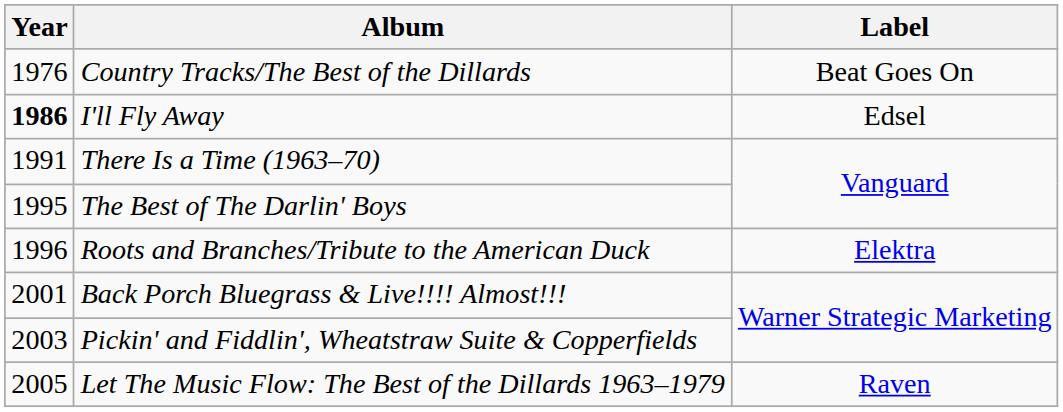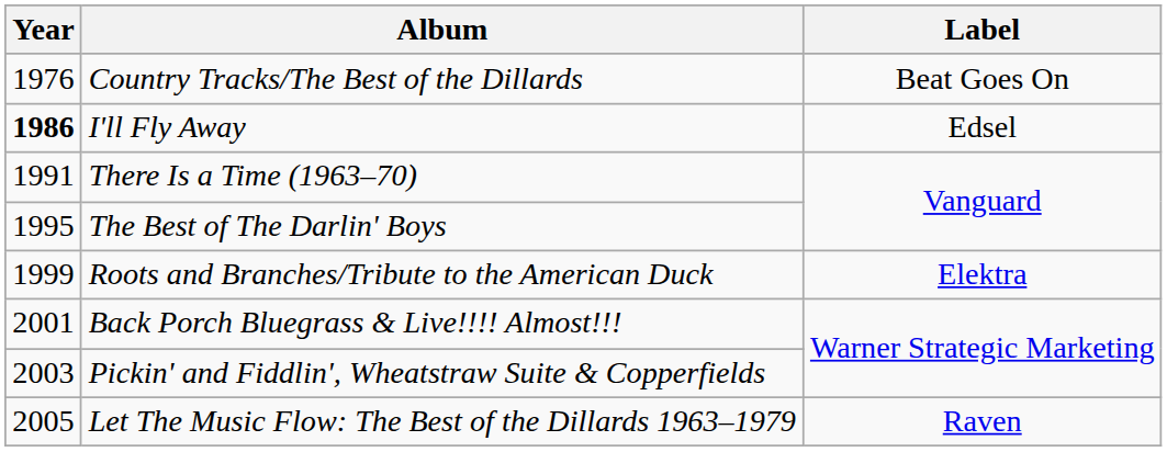Roots and Branches/Tribute to the American Duck | Year: 1996 -> 1999
